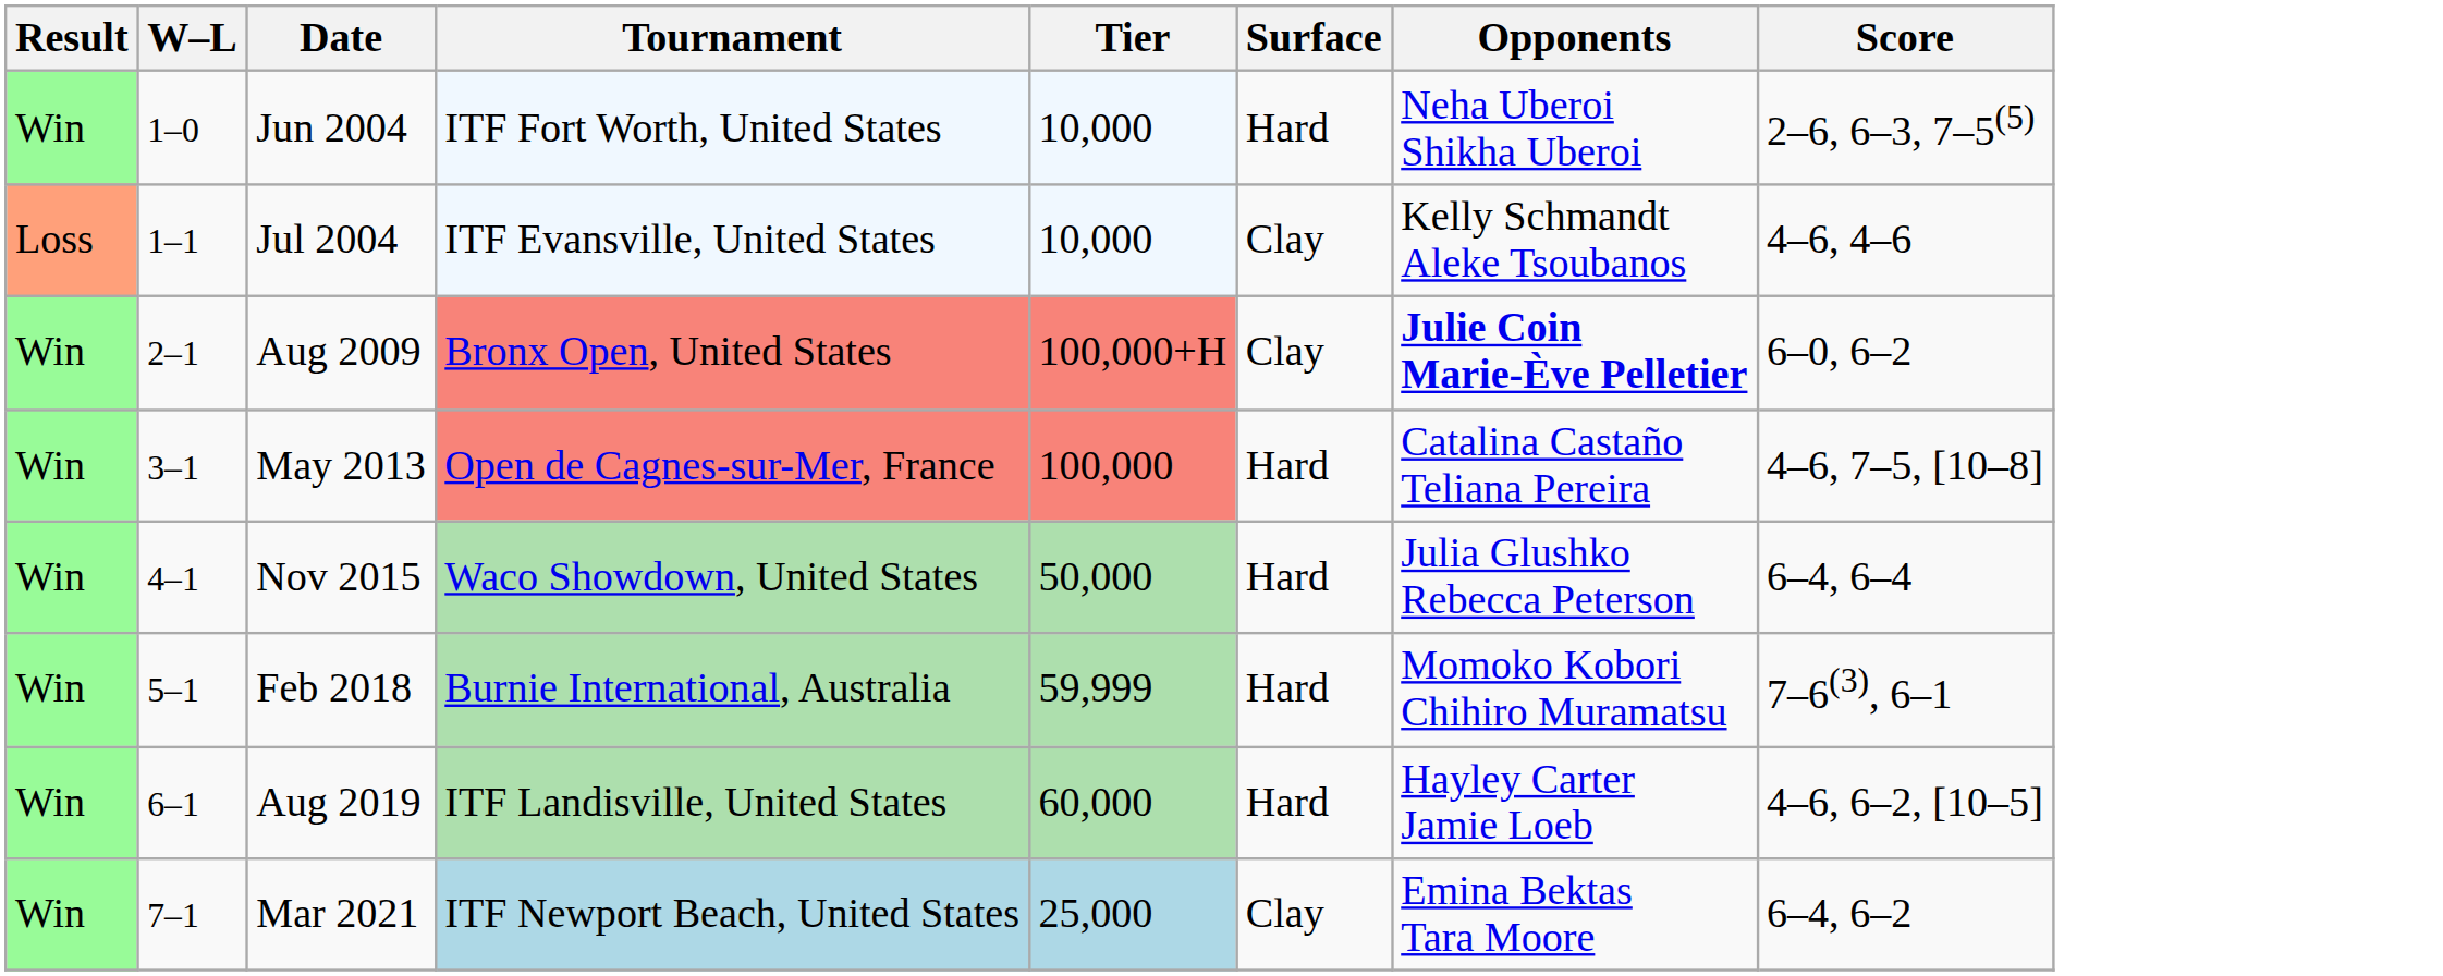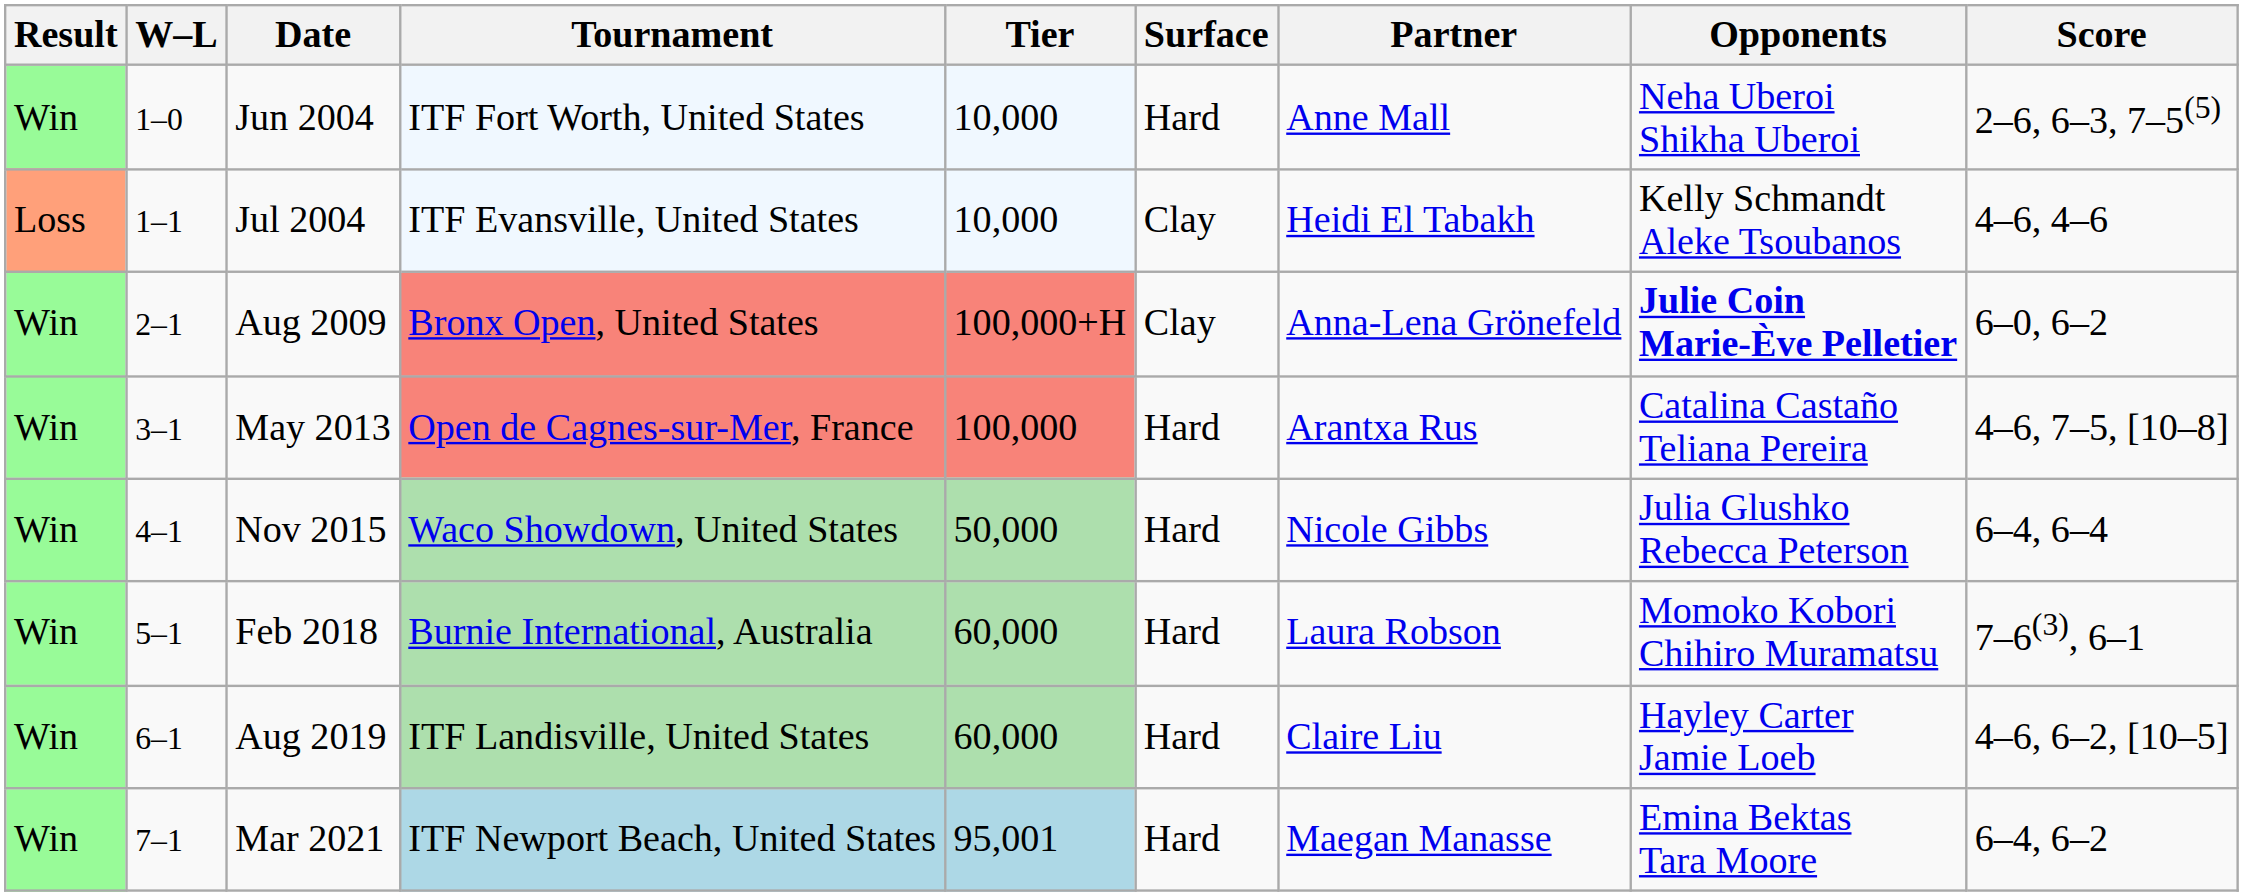+ column: Partner | Anne Mall | Heidi El Tabakh | Anna-Lena Grönefeld | Arantxa Rus | Nicole Gibbs | Laura Robson | Claire Liu | Maegan Manasse
Feb 2018 | Tier: 59,999 -> 60,000
Mar 2021 | Tier: 25,000 -> 95,001
Mar 2021 | Surface: Clay -> Hard
